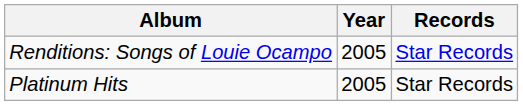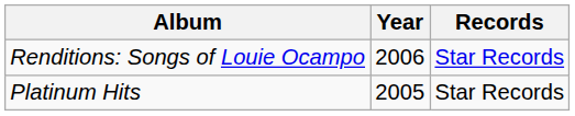Renditions: Songs of Louie Ocampo | Year: 2005 -> 2006
